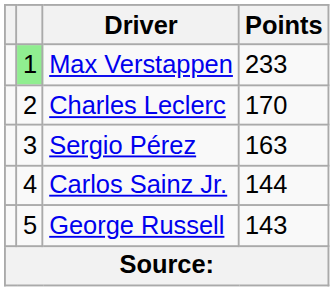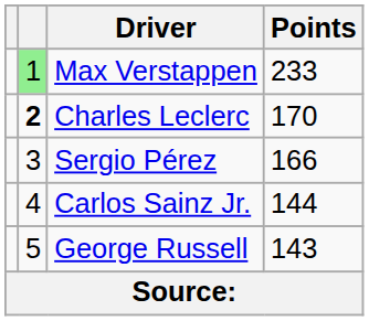Charles Leclerc | column 2: normal -> bold
Sergio Pérez | Points: 163 -> 166
